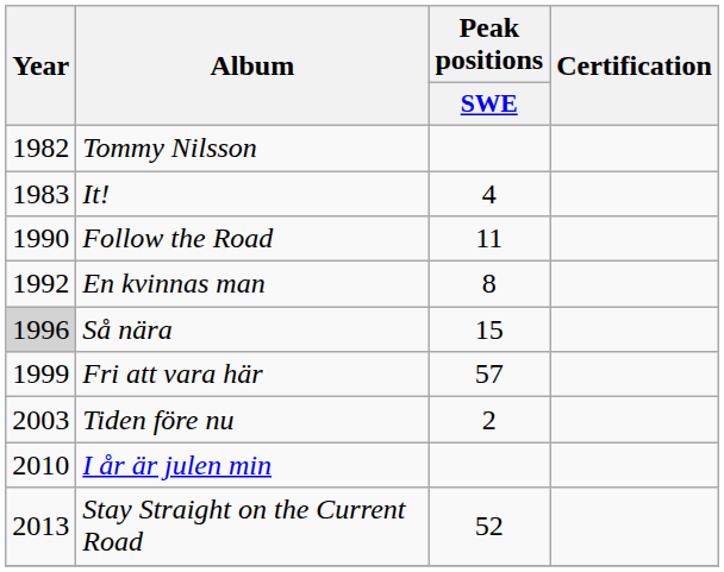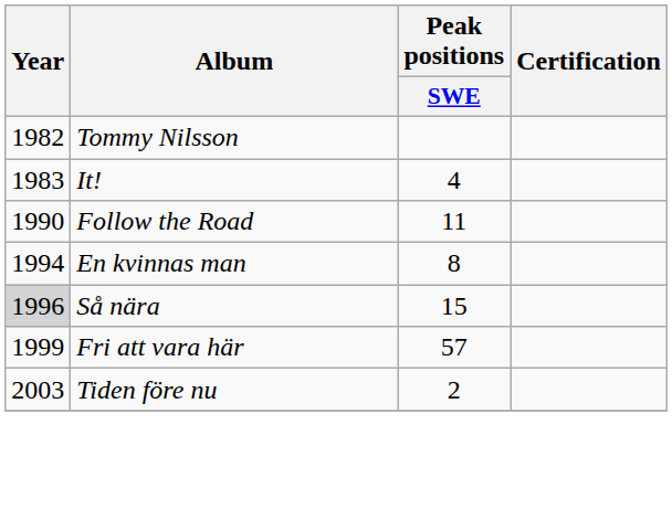En kvinnas man | Year: 1992 -> 1994
- row: 2010 | I år är julen min
- row: 2013 | Stay Straight on the Current Road | 52
